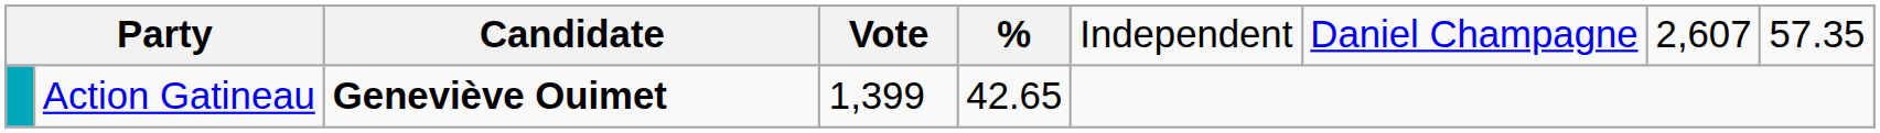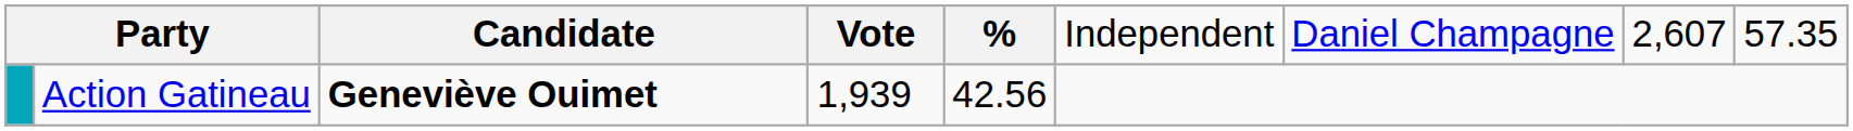Action Gatineau | column 4: 1,399 -> 1,939
Action Gatineau | column 5: 42.65 -> 42.56
